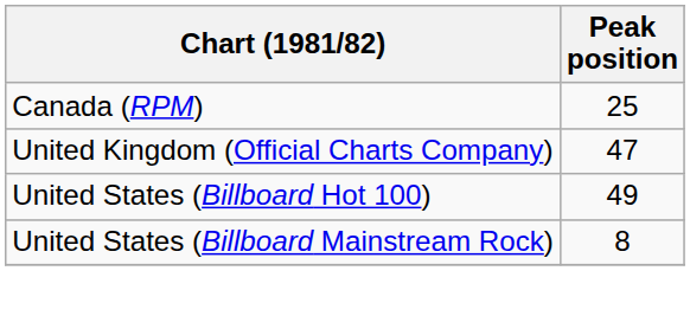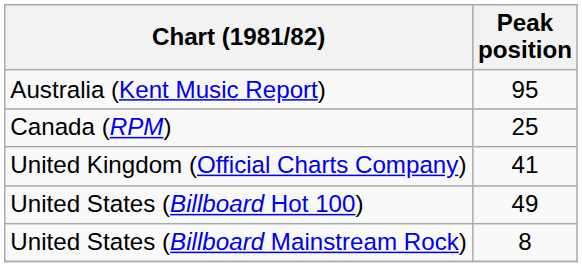+ row: Australia (Kent Music Report) | 95
United Kingdom (Official Charts Company) | Peak position: 47 -> 41
